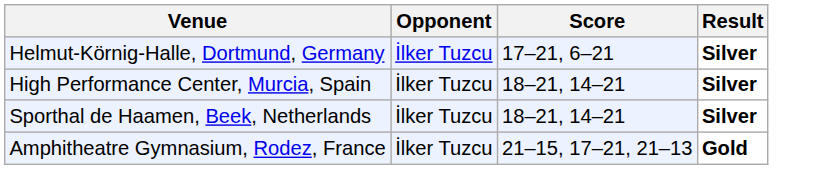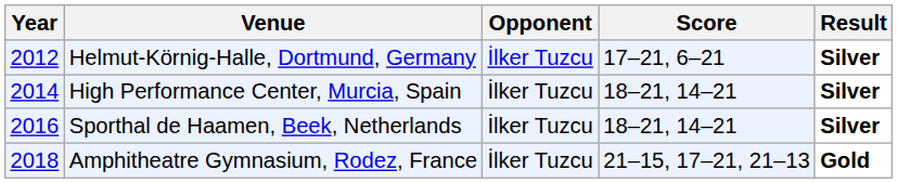+ column: Year | 2012 | 2014 | 2016 | 2018
